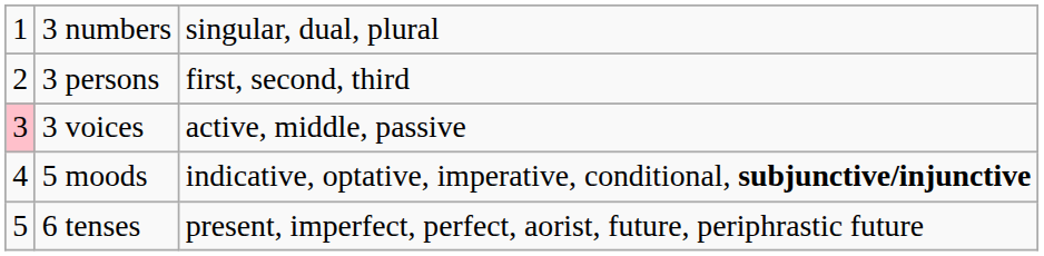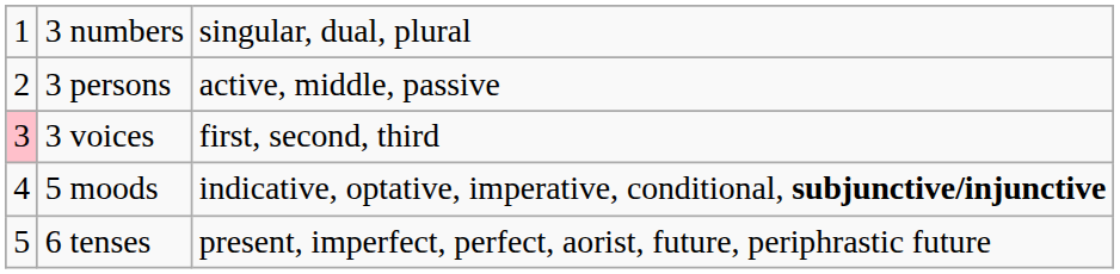3 persons | column 3: first, second, third -> active, middle, passive
3 voices | column 3: active, middle, passive -> first, second, third
